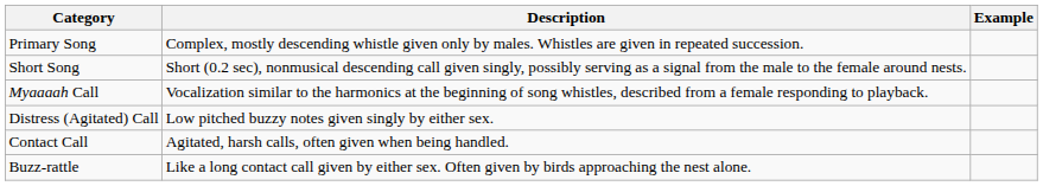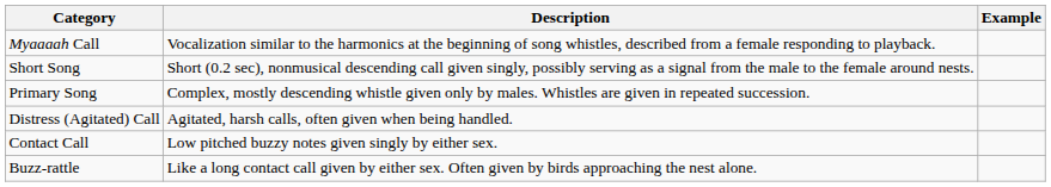rows swapped: Primary Song <-> Myaaaah Call
Distress (Agitated) Call | Description: Low pitched buzzy notes given singly by either sex. -> Agitated, harsh calls, often given when being handled.
Contact Call | Description: Agitated, harsh calls, often given when being handled. -> Low pitched buzzy notes given singly by either sex.
